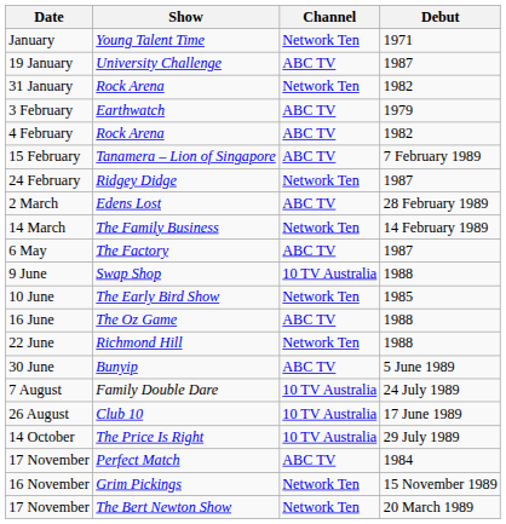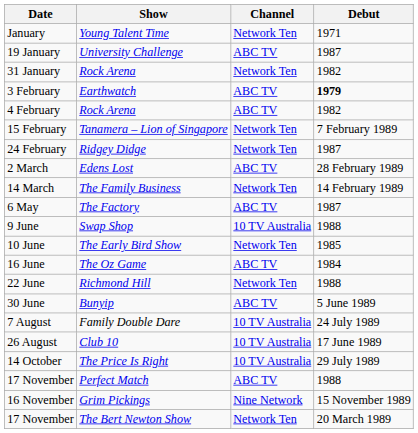3 February | Debut: normal -> bold
15 February | Channel: ABC TV -> Network Ten
16 June | Debut: 1988 -> 1984
17 November / Perfect Match | Debut: 1984 -> 1988
16 November | Channel: Network Ten -> Nine Network
